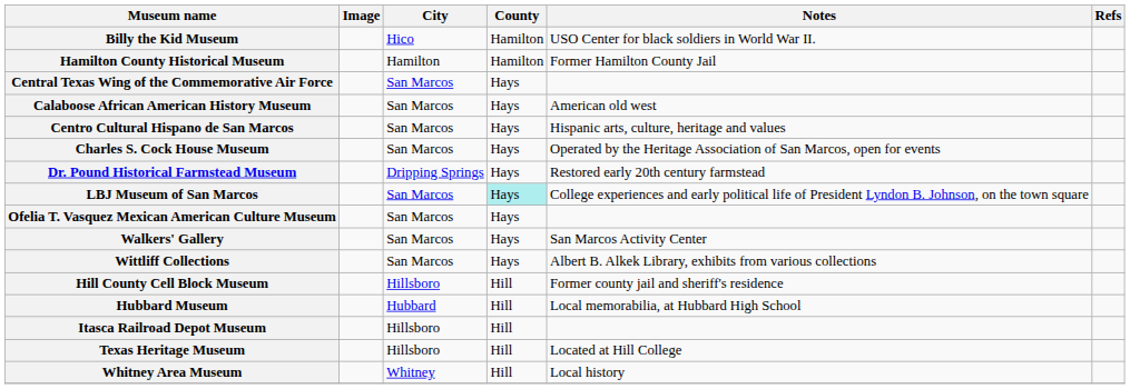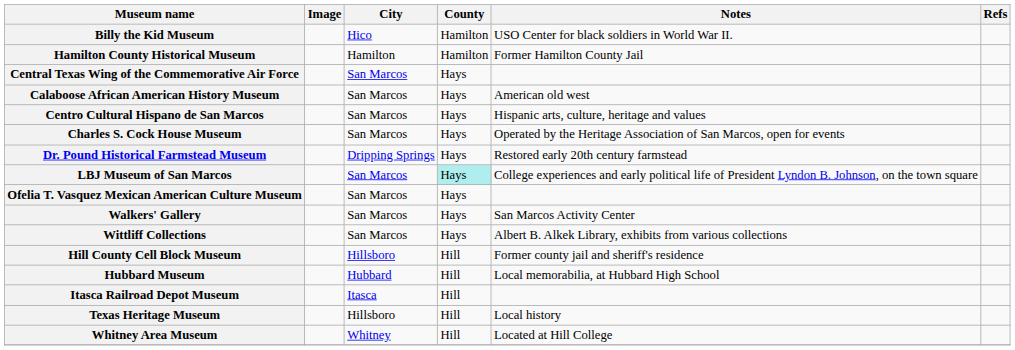Itasca Railroad Depot Museum | City: Hillsboro -> Itasca
Texas Heritage Museum | Notes: Located at Hill College -> Local history
Whitney Area Museum | Notes: Local history -> Located at Hill College
